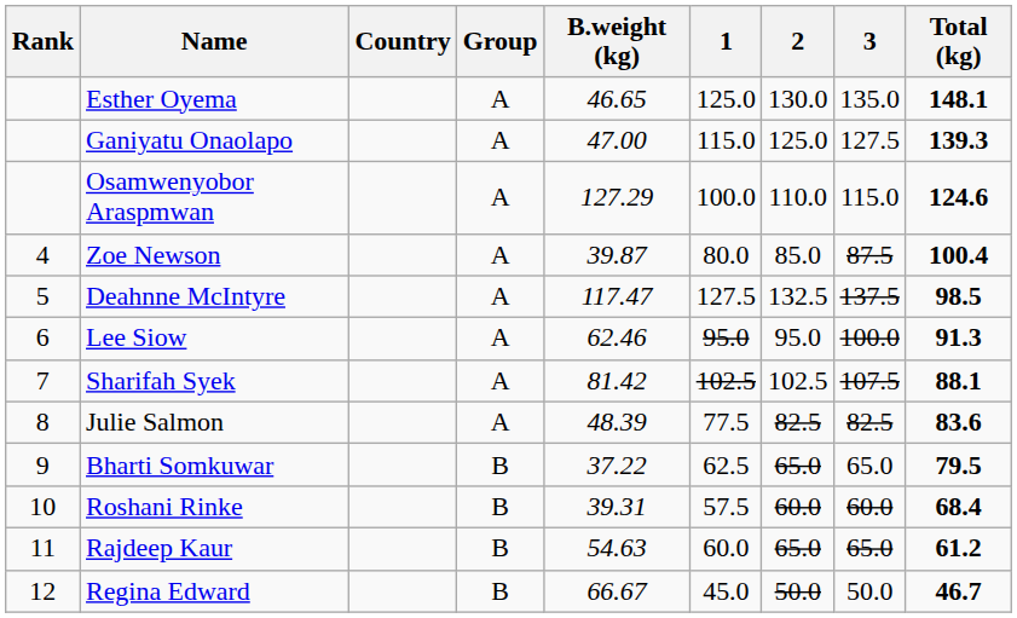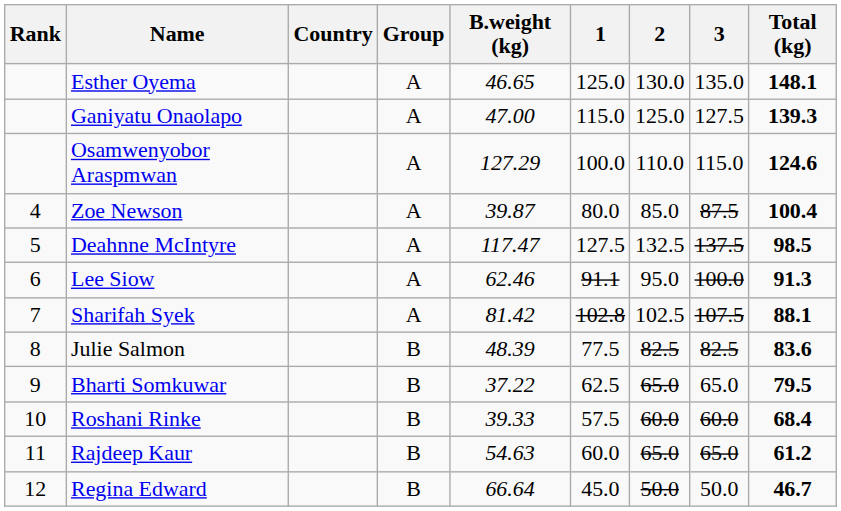Lee Siow | 1: 95.0 -> 91.1
Sharifah Syek | 1: 102.5 -> 102.8
Julie Salmon | Group: A -> B
Roshani Rinke | B.weight (kg): 39.31 -> 39.33
Regina Edward | B.weight (kg): 66.67 -> 66.64
